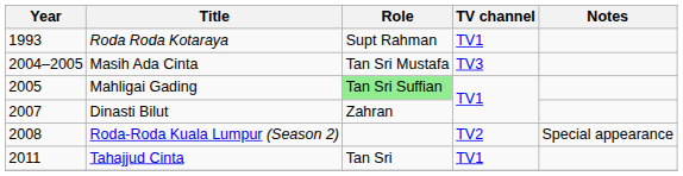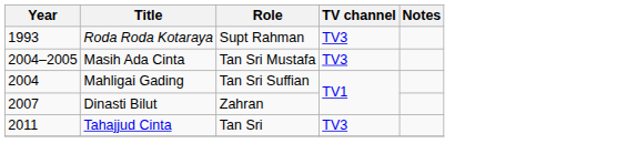Roda Roda Kotaraya | TV channel: TV1 -> TV3
Mahligai Gading | Year: 2005 -> 2004
Mahligai Gading | Role: lightgreen background -> no background
- row: 2008 | Roda-Roda Kuala Lumpur (Season 2) | TV2 | Special appearance
Tahajjud Cinta | TV channel: TV1 -> TV3
